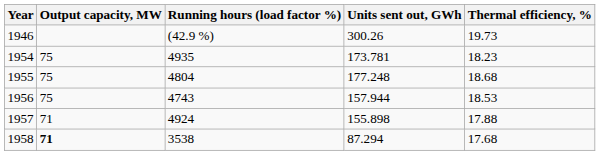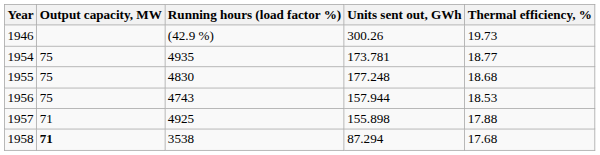1954 | Thermal efficiency, %: 18.23 -> 18.77
1955 | Running hours (load factor %): 4804 -> 4830
1957 | Running hours (load factor %): 4924 -> 4925
